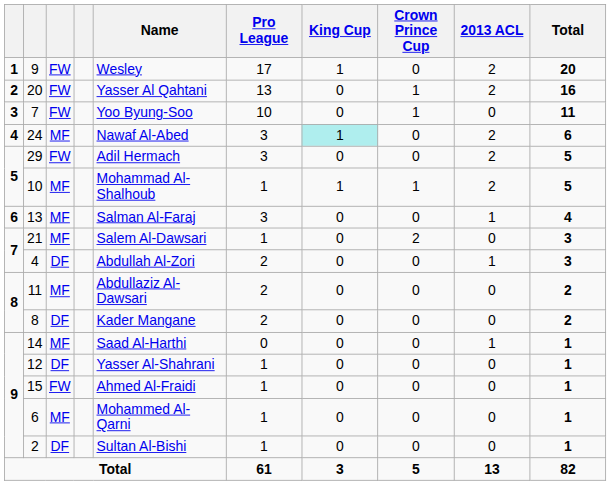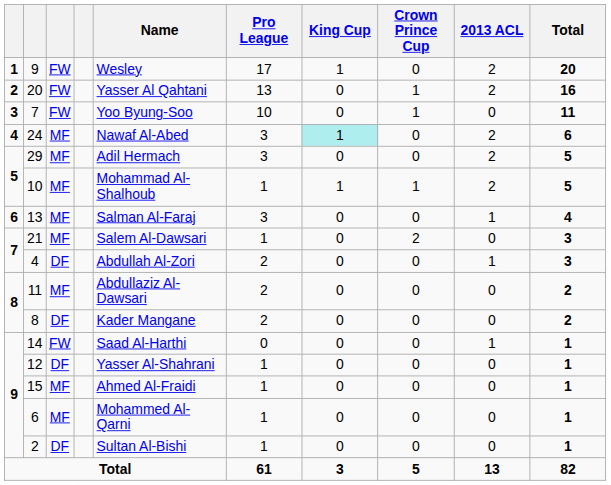29 | column 3: FW -> MF
14 | column 3: MF -> FW
15 | column 3: FW -> MF
